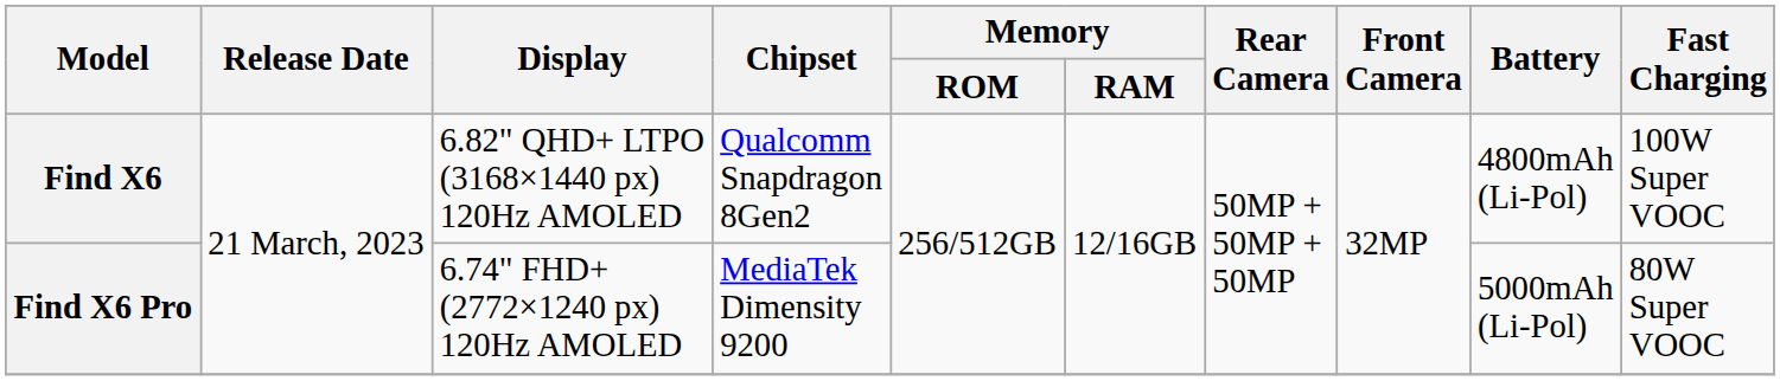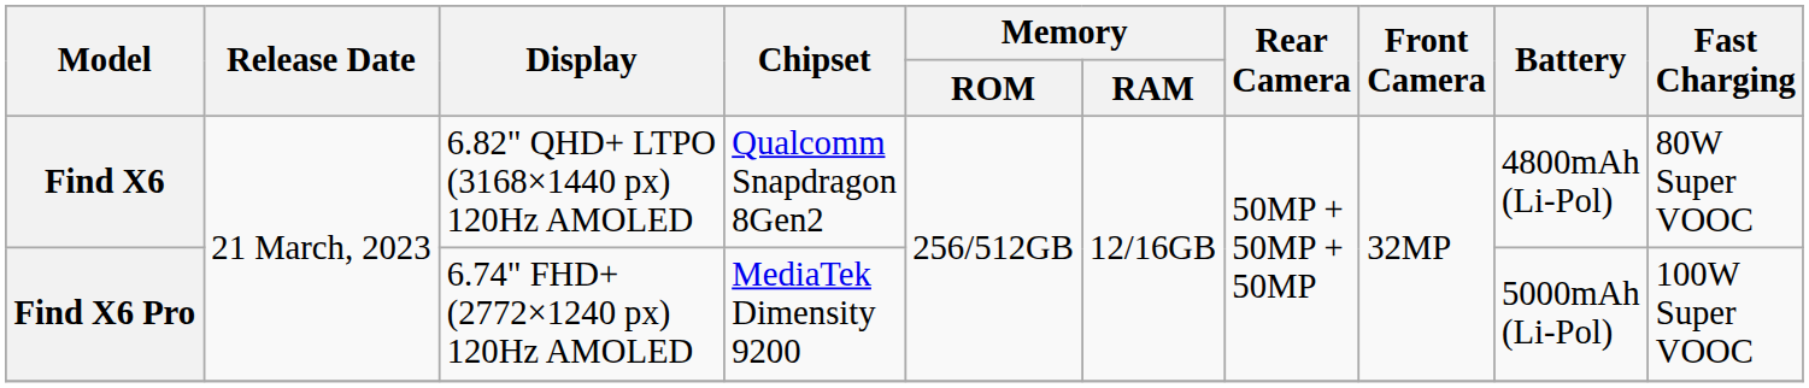Find X6 | Fast Charging: 100W Super VOOC -> 80W Super VOOC
Find X6 Pro | Fast Charging: 80W Super VOOC -> 100W Super VOOC
